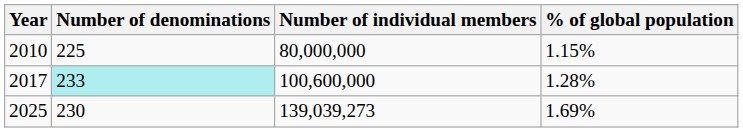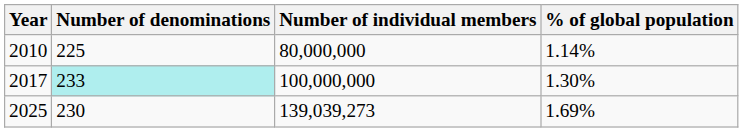2010 | % of global population: 1.15% -> 1.14%
2017 | Number of individual members: 100,600,000 -> 100,000,000
2017 | % of global population: 1.28% -> 1.30%
